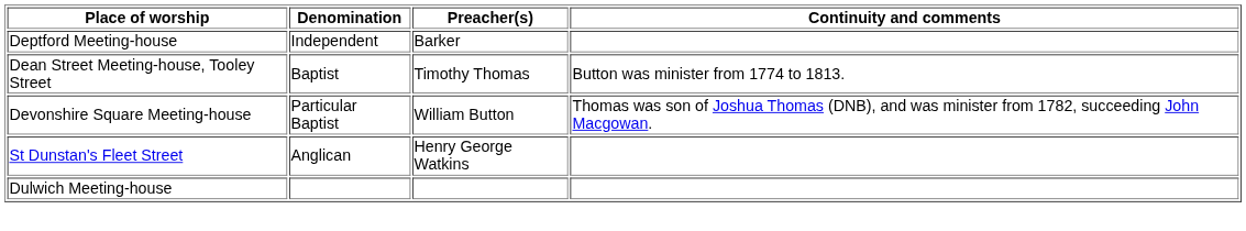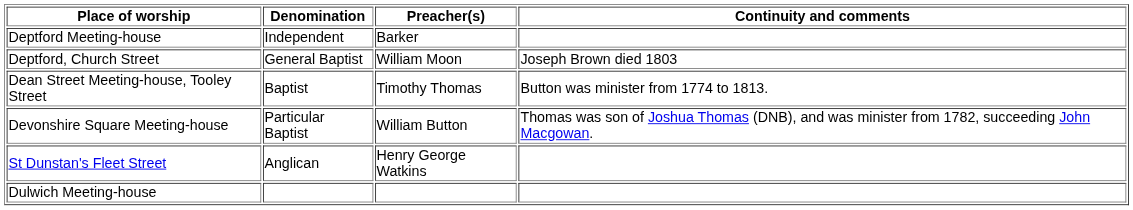+ row: Deptford, Church Street | General Baptist | William Moon | Joseph Brown died 1803
